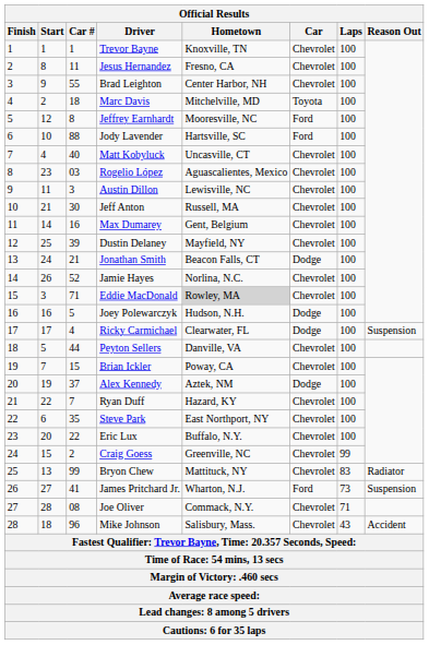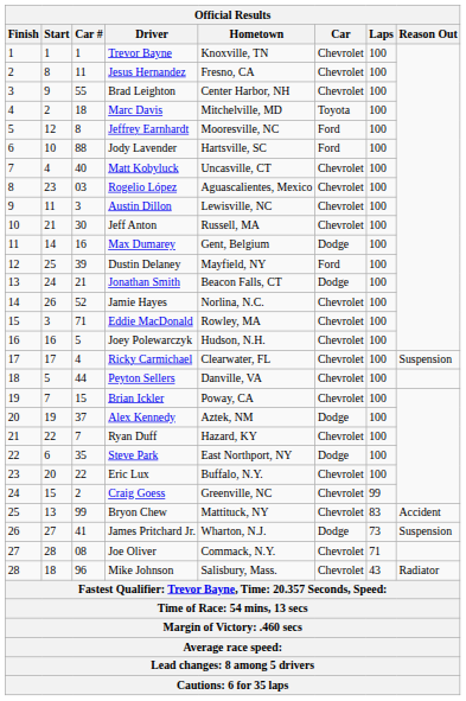Max Dumarey | Car: Chevrolet -> Dodge
Dustin Delaney | Car: Chevrolet -> Ford
Eddie MacDonald | Hometown: lightgrey background -> no background
Joey Polewarczyk | Car: Dodge -> Chevrolet
Ricky Carmichael | Car: Dodge -> Chevrolet
Steve Park | Car: Chevrolet -> Dodge
Bryon Chew | Reason Out: Radiator -> Accident
James Pritchard Jr. | Car: Ford -> Dodge
Mike Johnson | Reason Out: Accident -> Radiator
